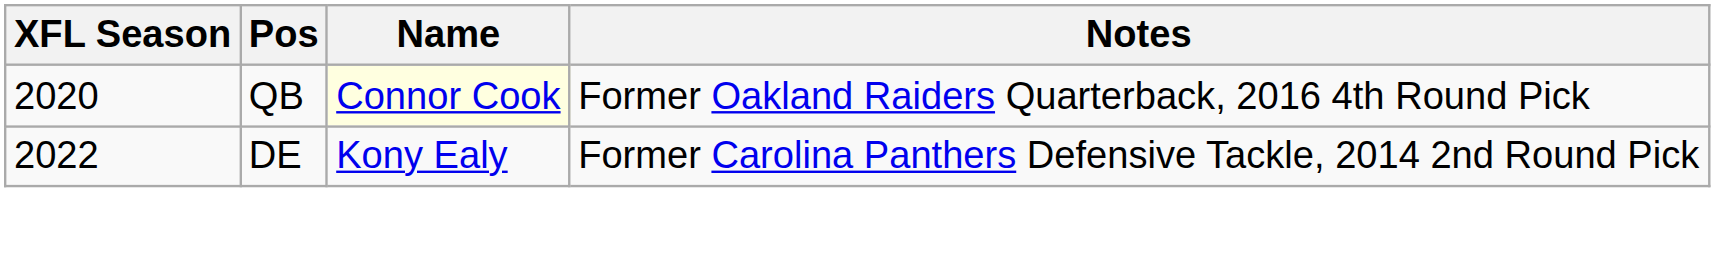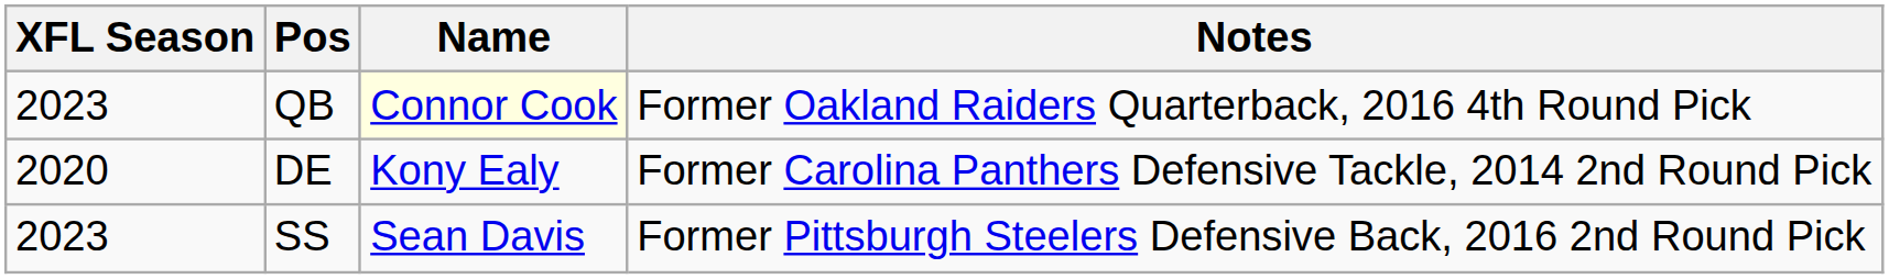QB | XFL Season: 2020 -> 2023
DE | XFL Season: 2022 -> 2020
+ row: 2023 | SS | Sean Davis | Former Pittsburgh Steelers Defensive Back, 2016 2nd Round Pick
